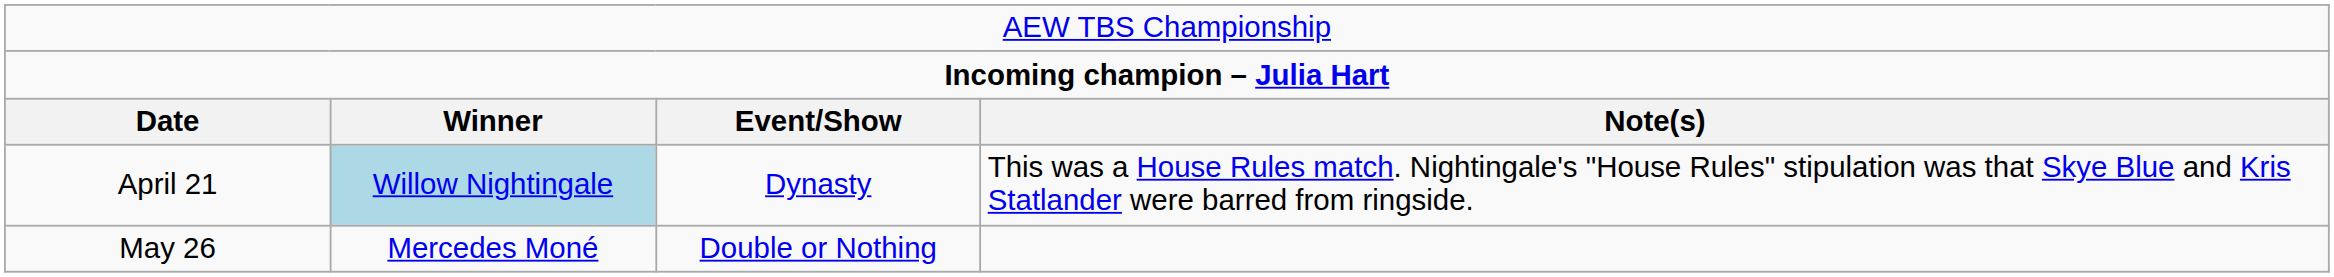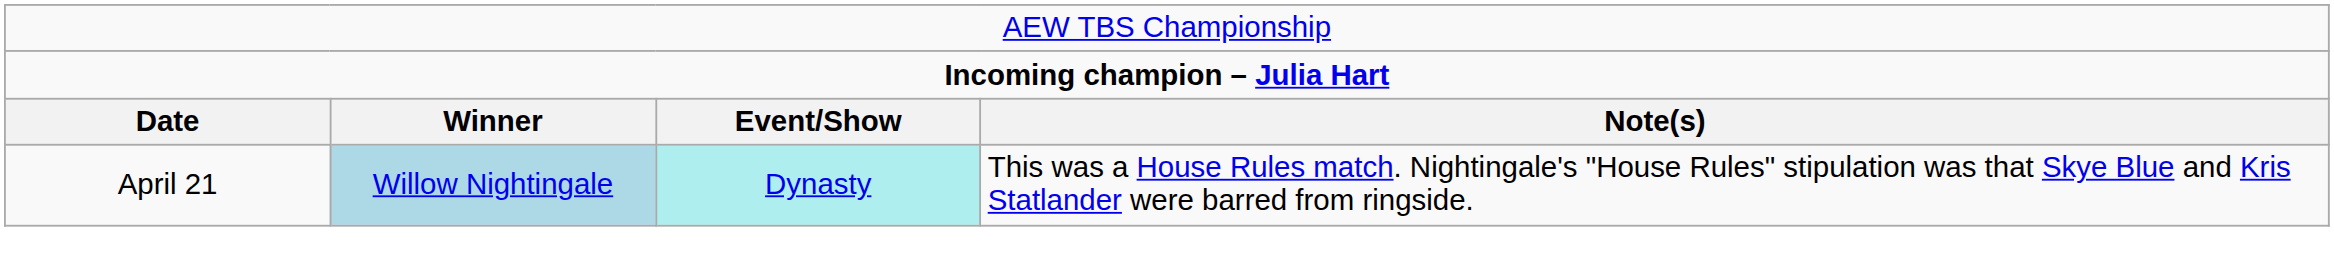April 21 | column 3: no background -> paleturquoise background
- row: May 26 | Mercedes Moné | Double or Nothing
